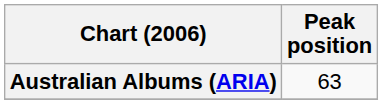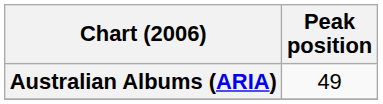Australian Albums (ARIA) | Peak position: 63 -> 49
